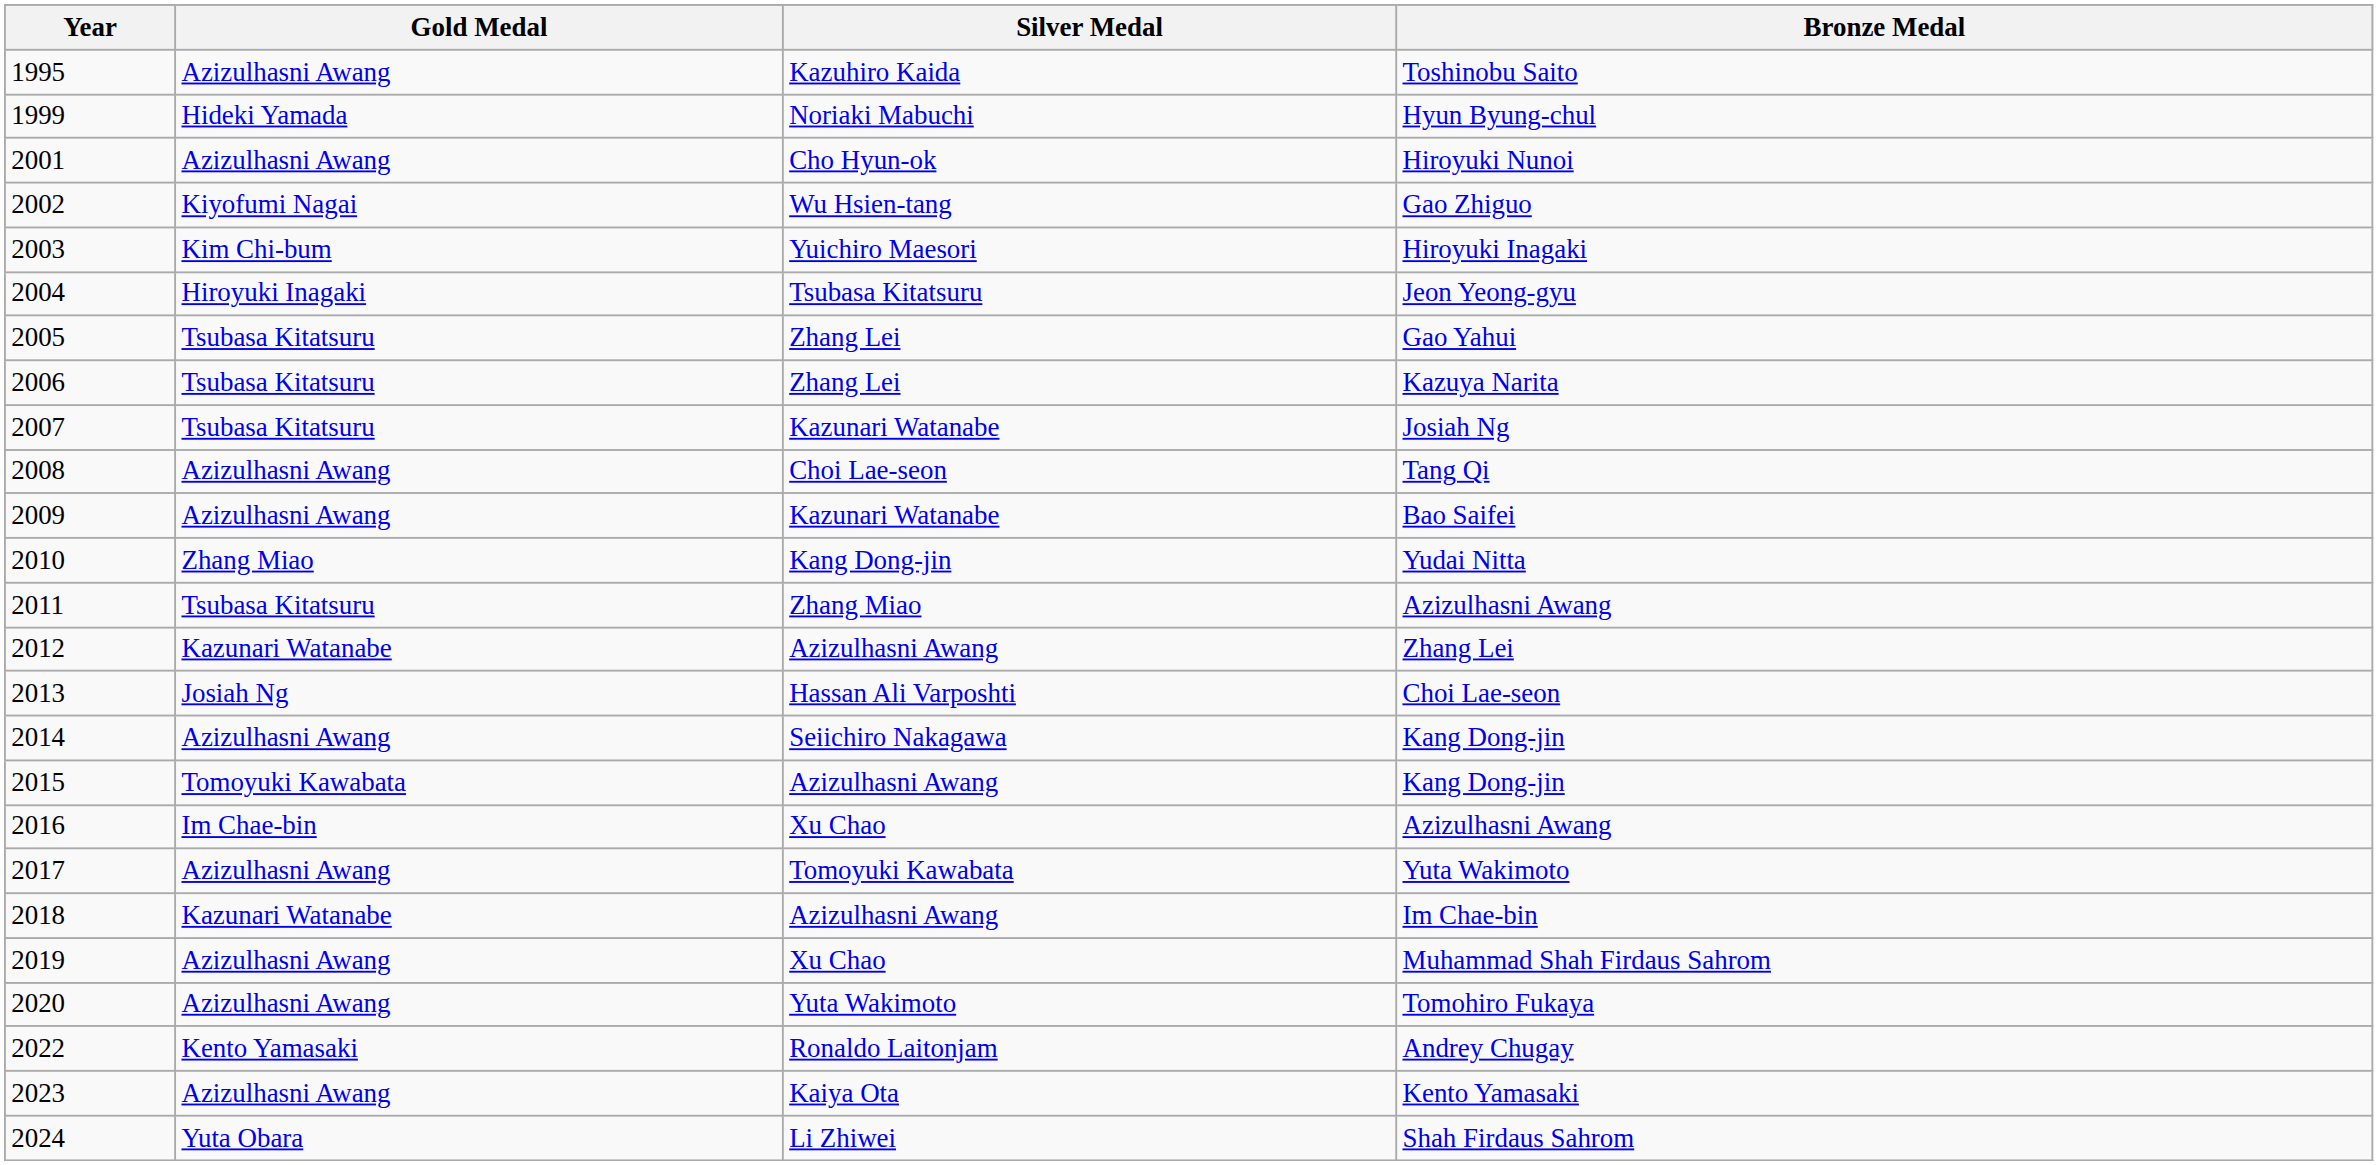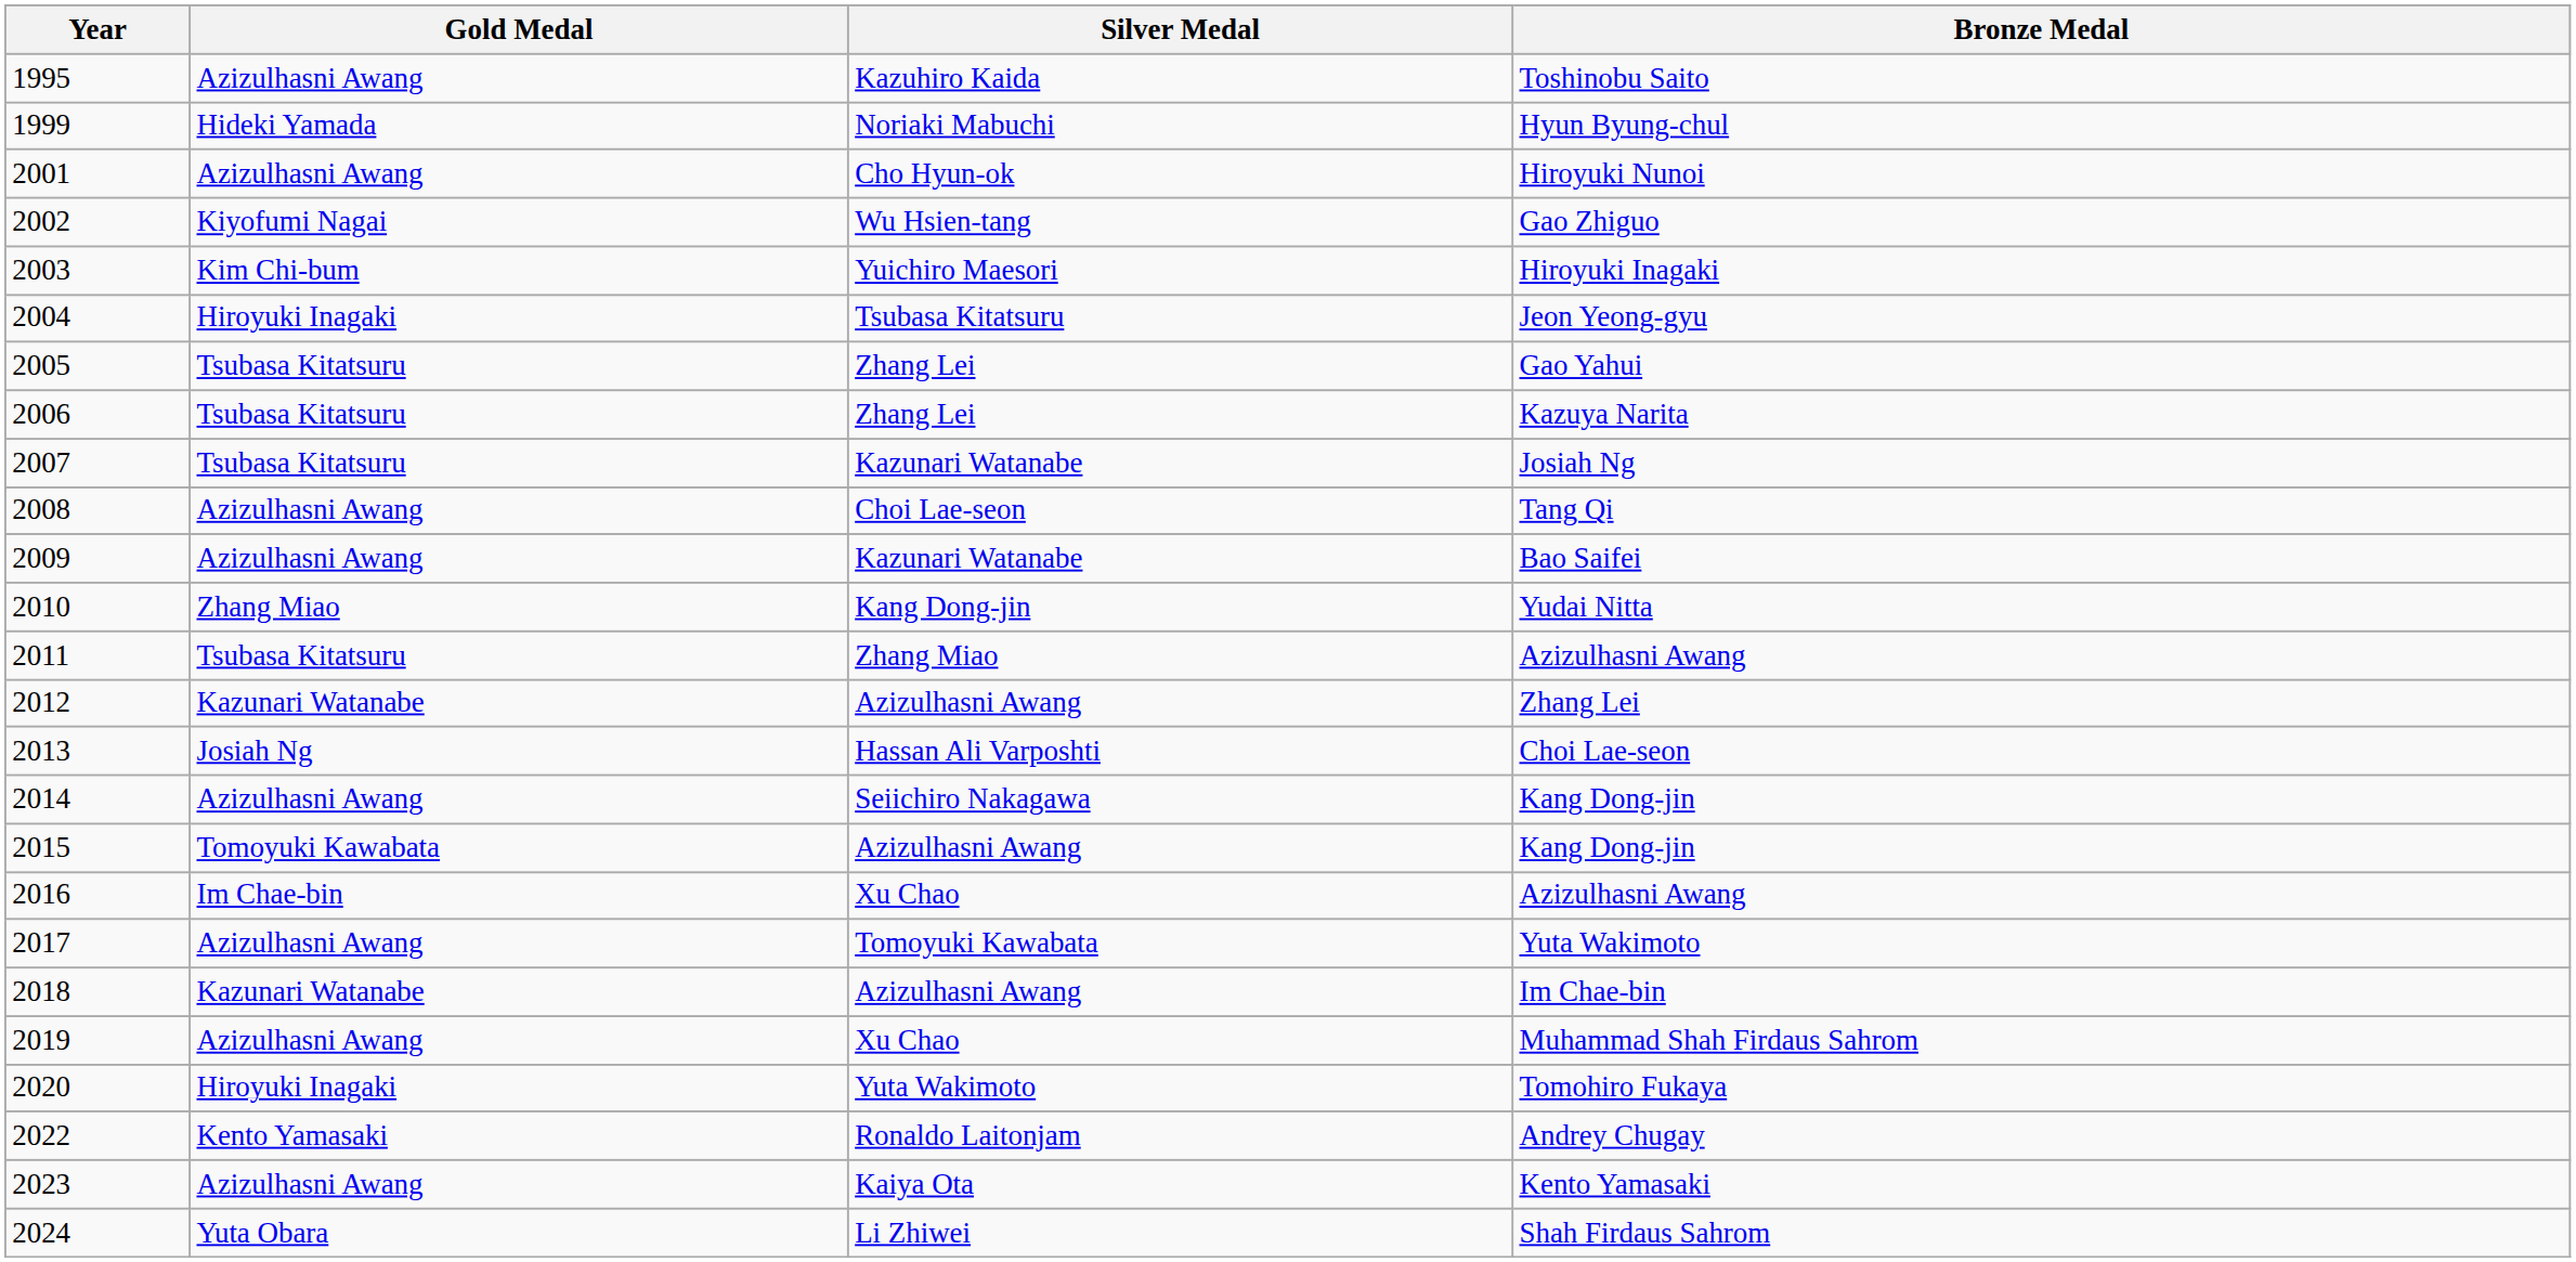Tomohiro Fukaya | Gold Medal: Azizulhasni Awang -> Hiroyuki Inagaki
